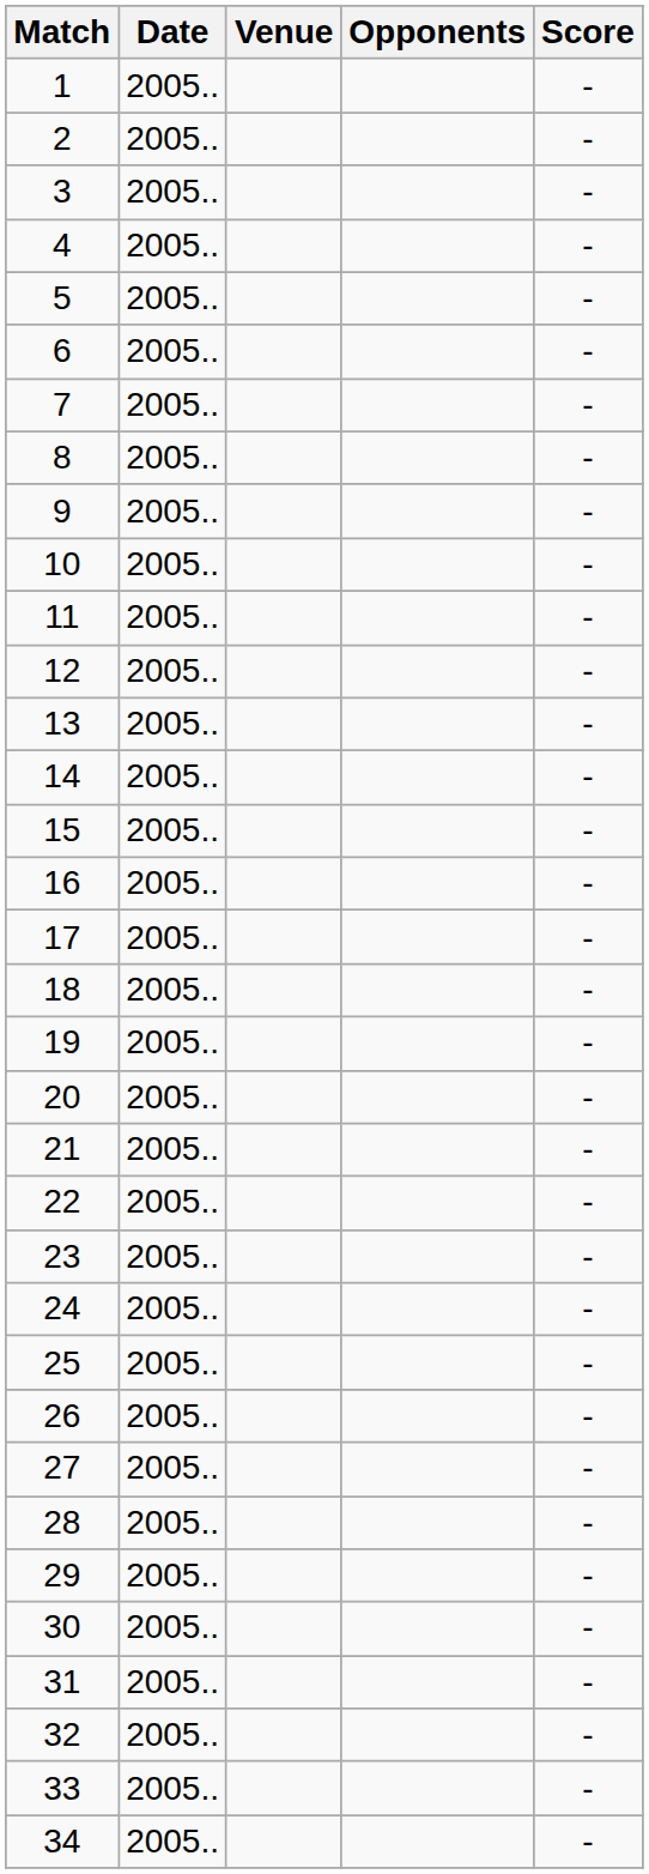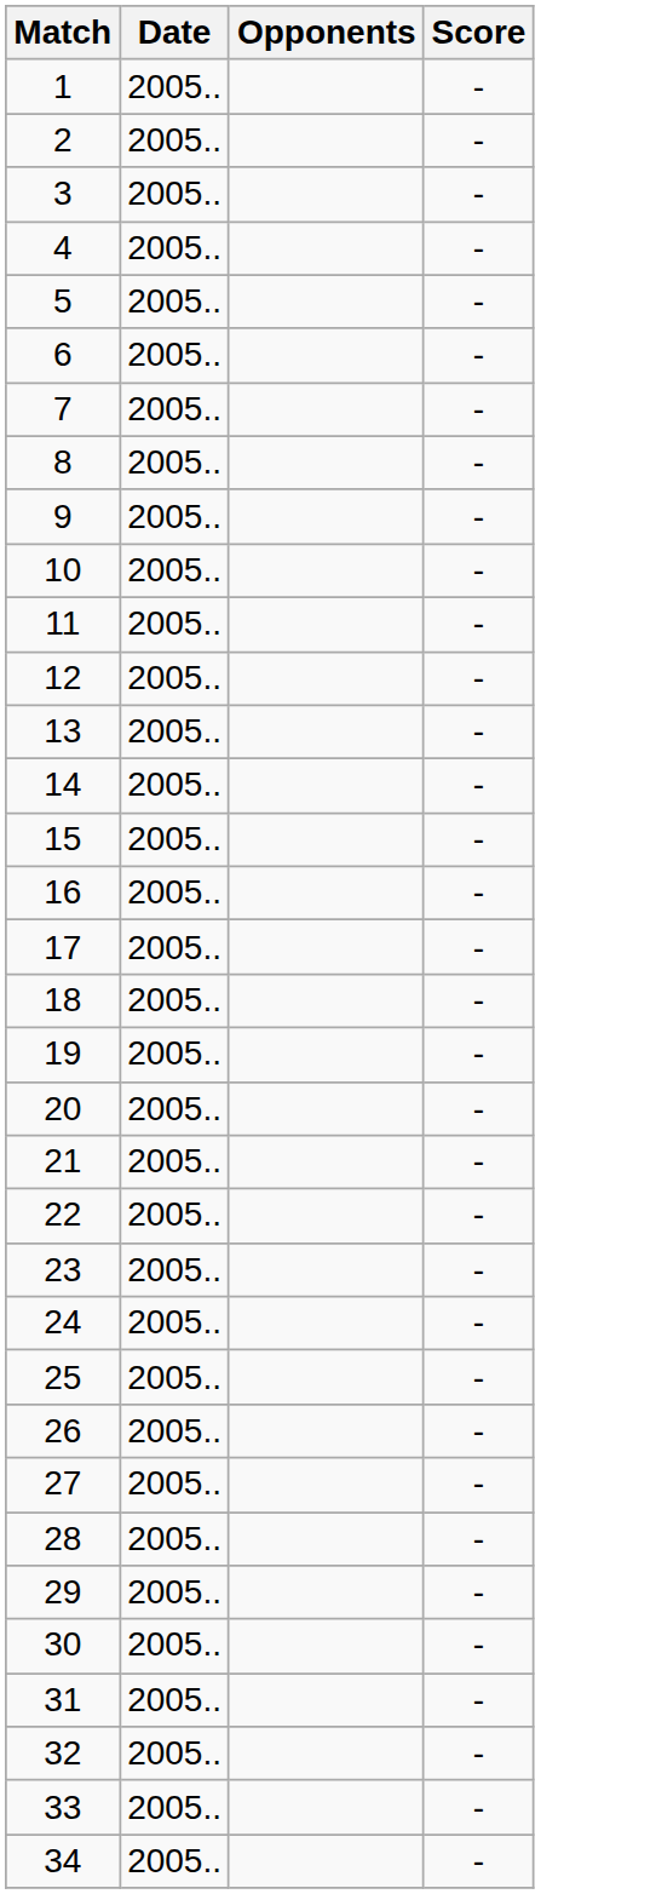- column: Venue
